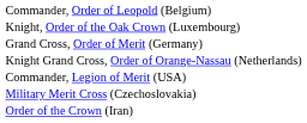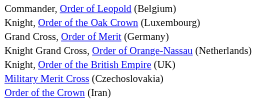- row: Commander, Legion of Merit (USA)
+ row: Knight, Order of the British Empire (UK)
